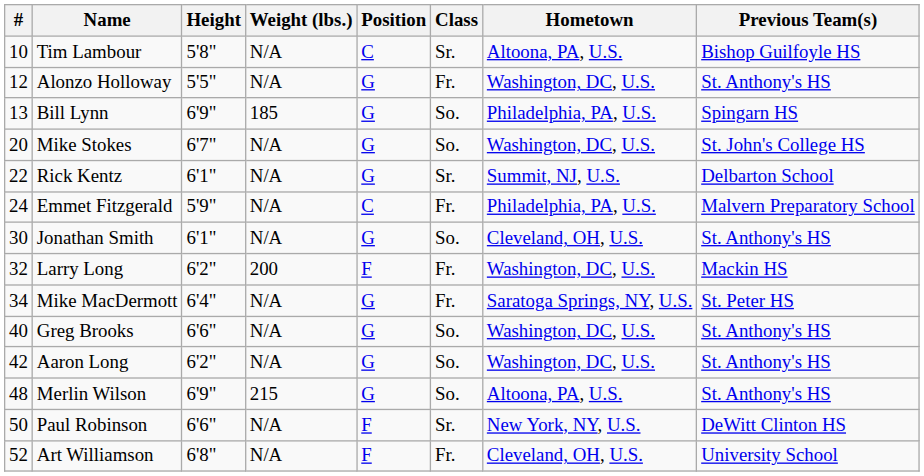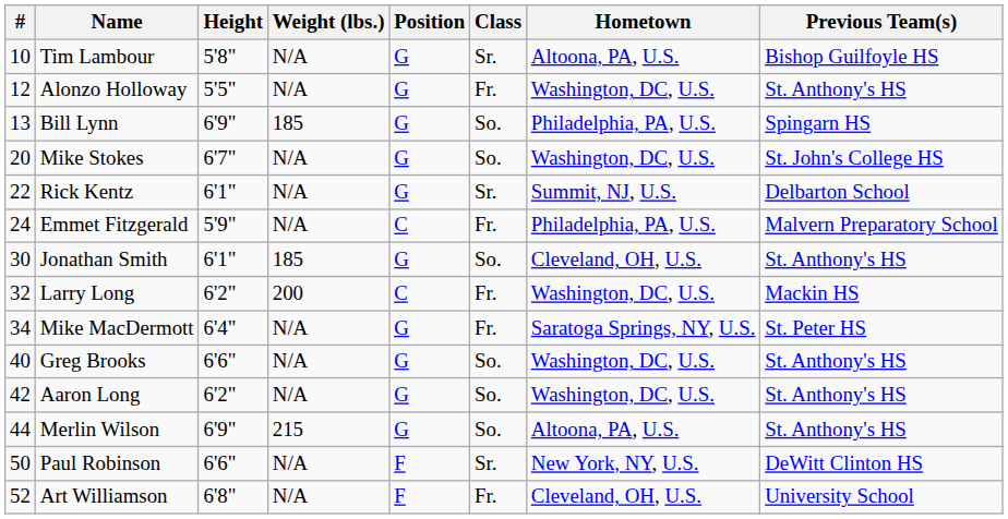Tim Lambour | Position: C -> G
Jonathan Smith | Weight (lbs.): N/A -> 185
Larry Long | Position: F -> C
Merlin Wilson | #: 48 -> 44
